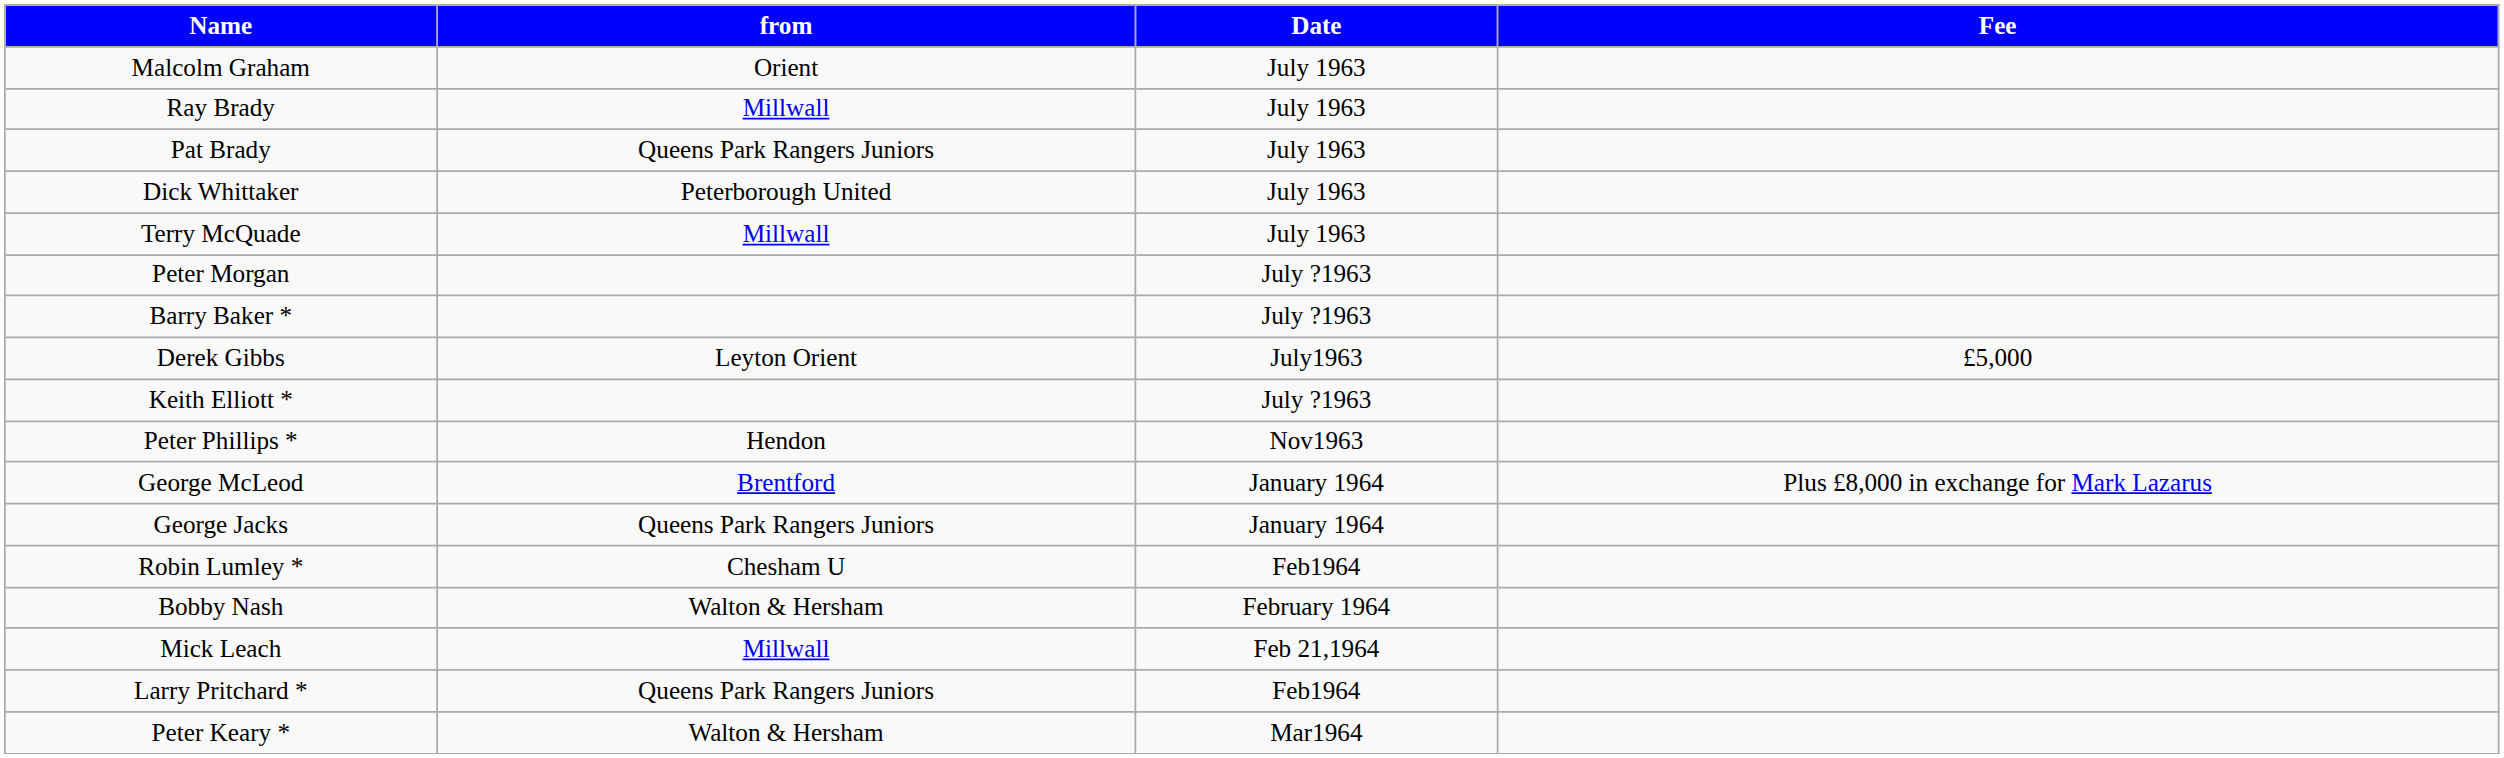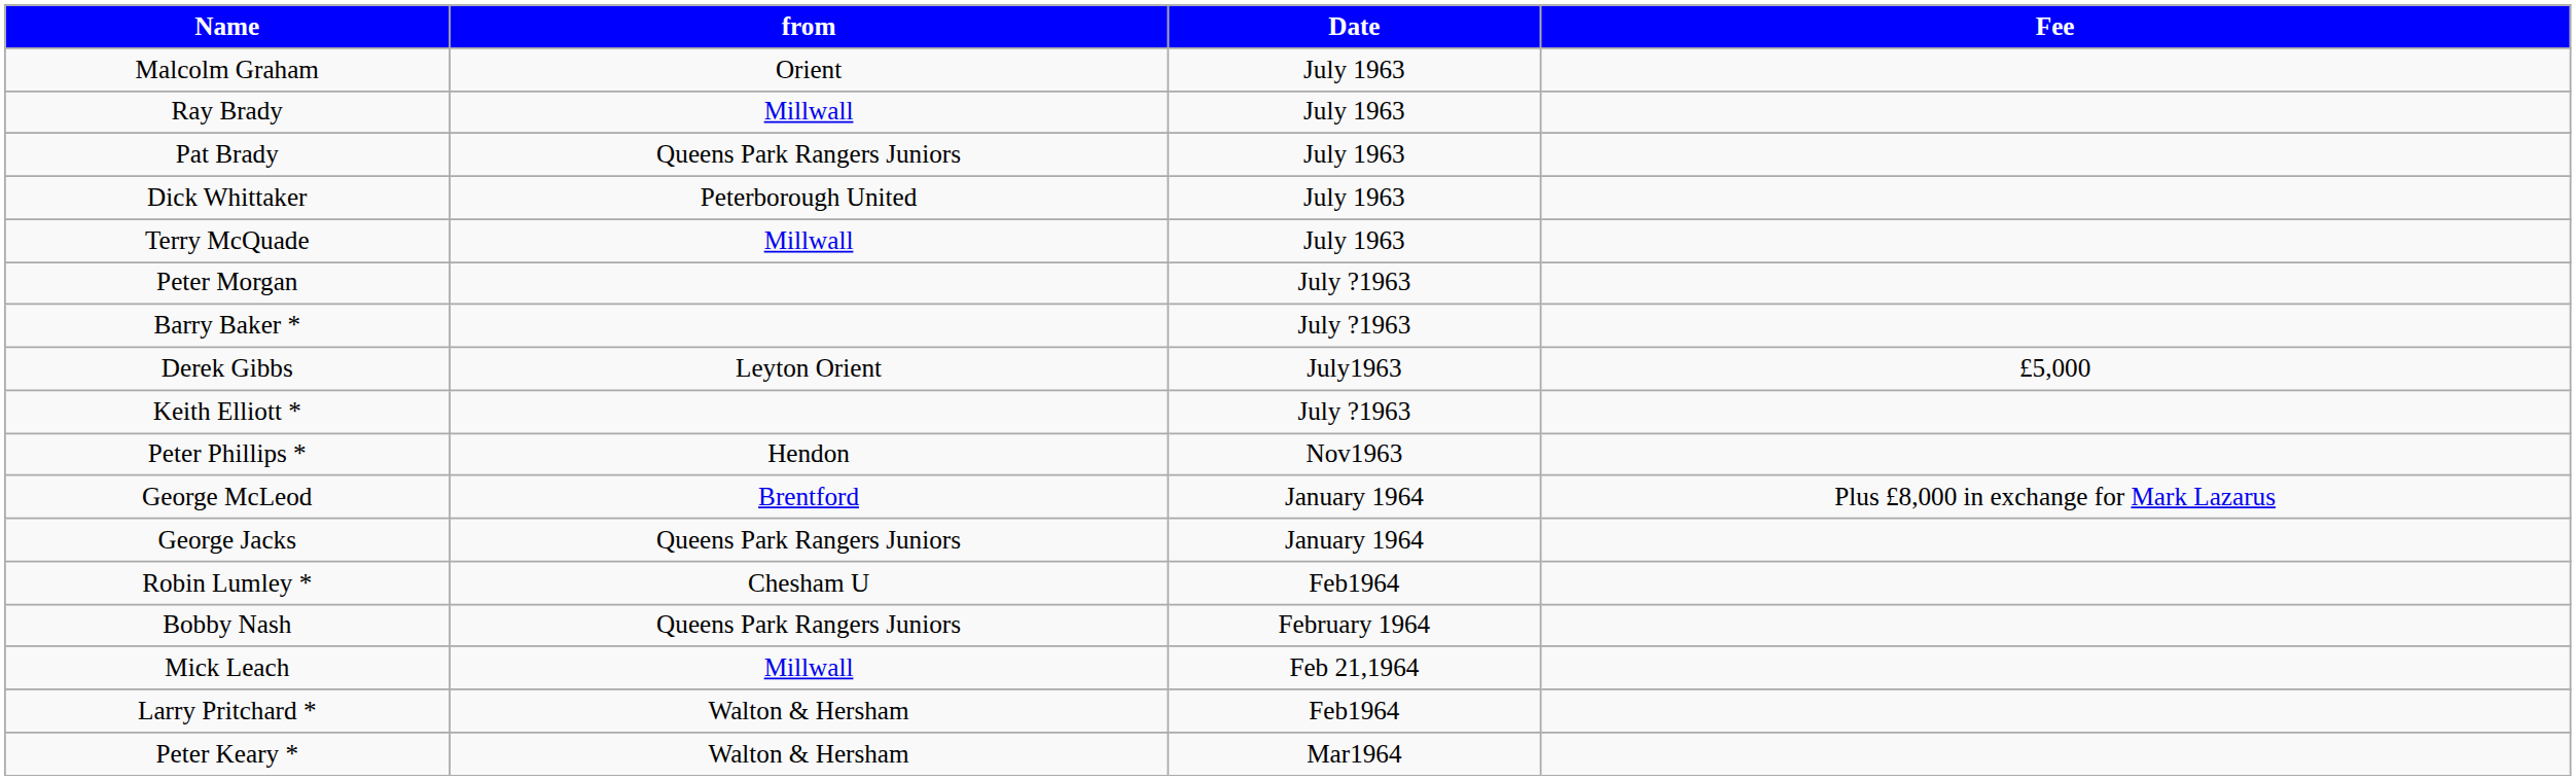Bobby Nash | from: Walton & Hersham -> Queens Park Rangers Juniors
Larry Pritchard * | from: Queens Park Rangers Juniors -> Walton & Hersham
